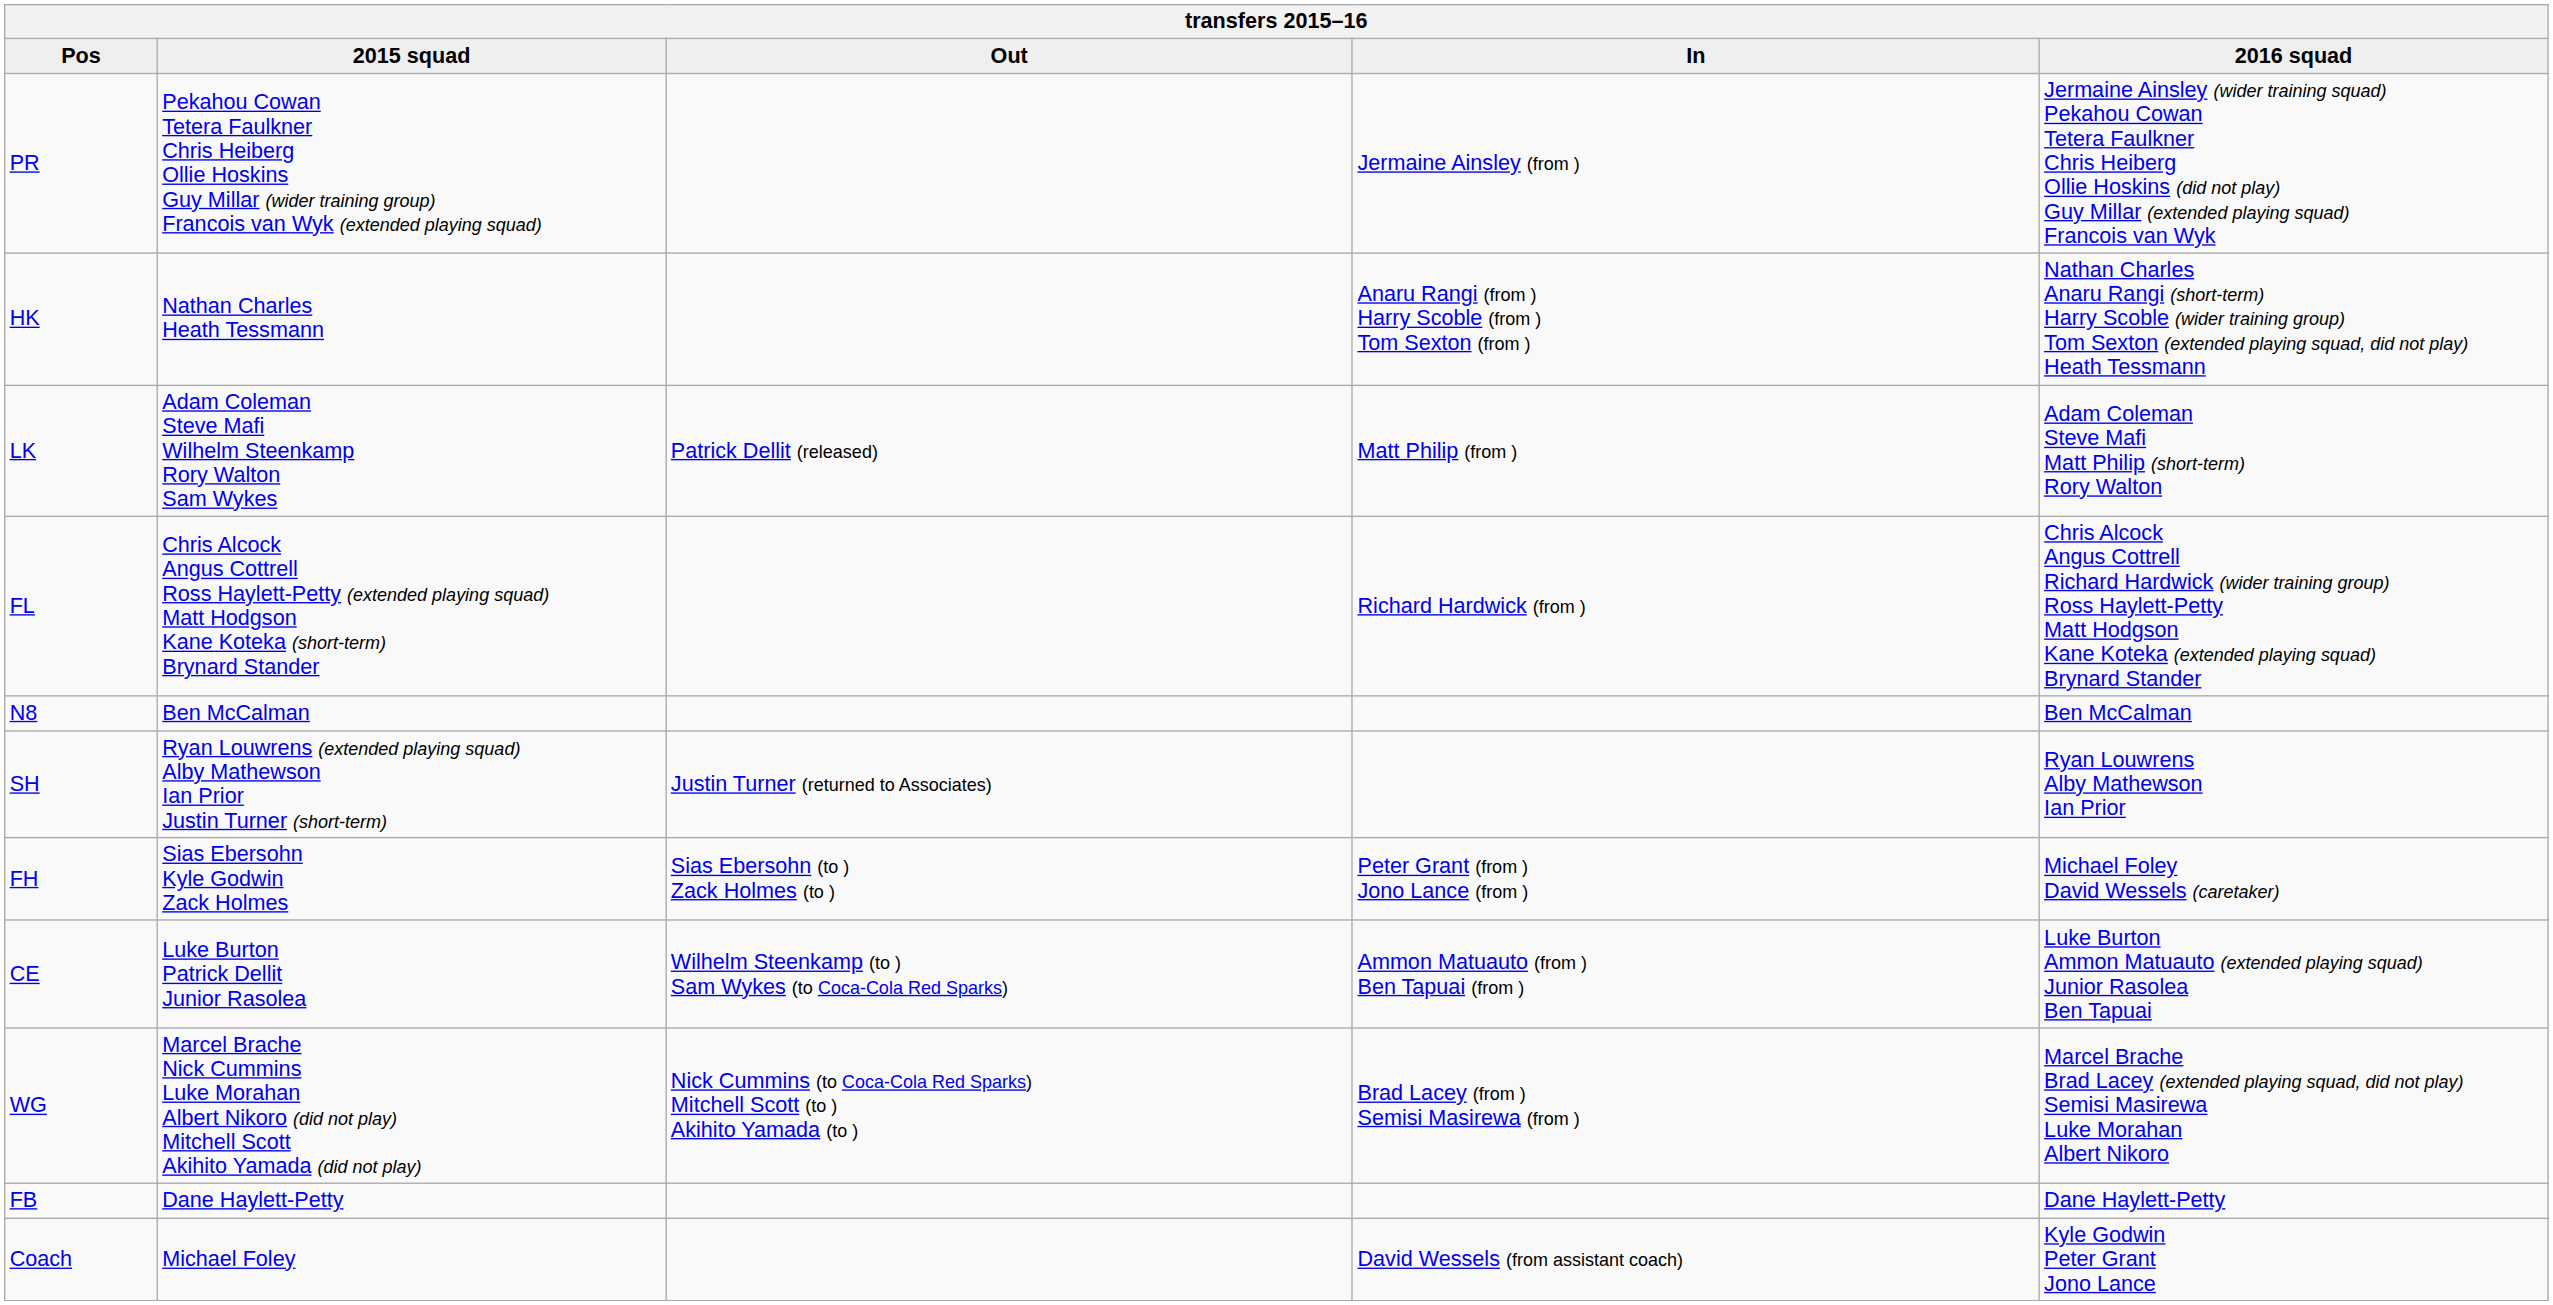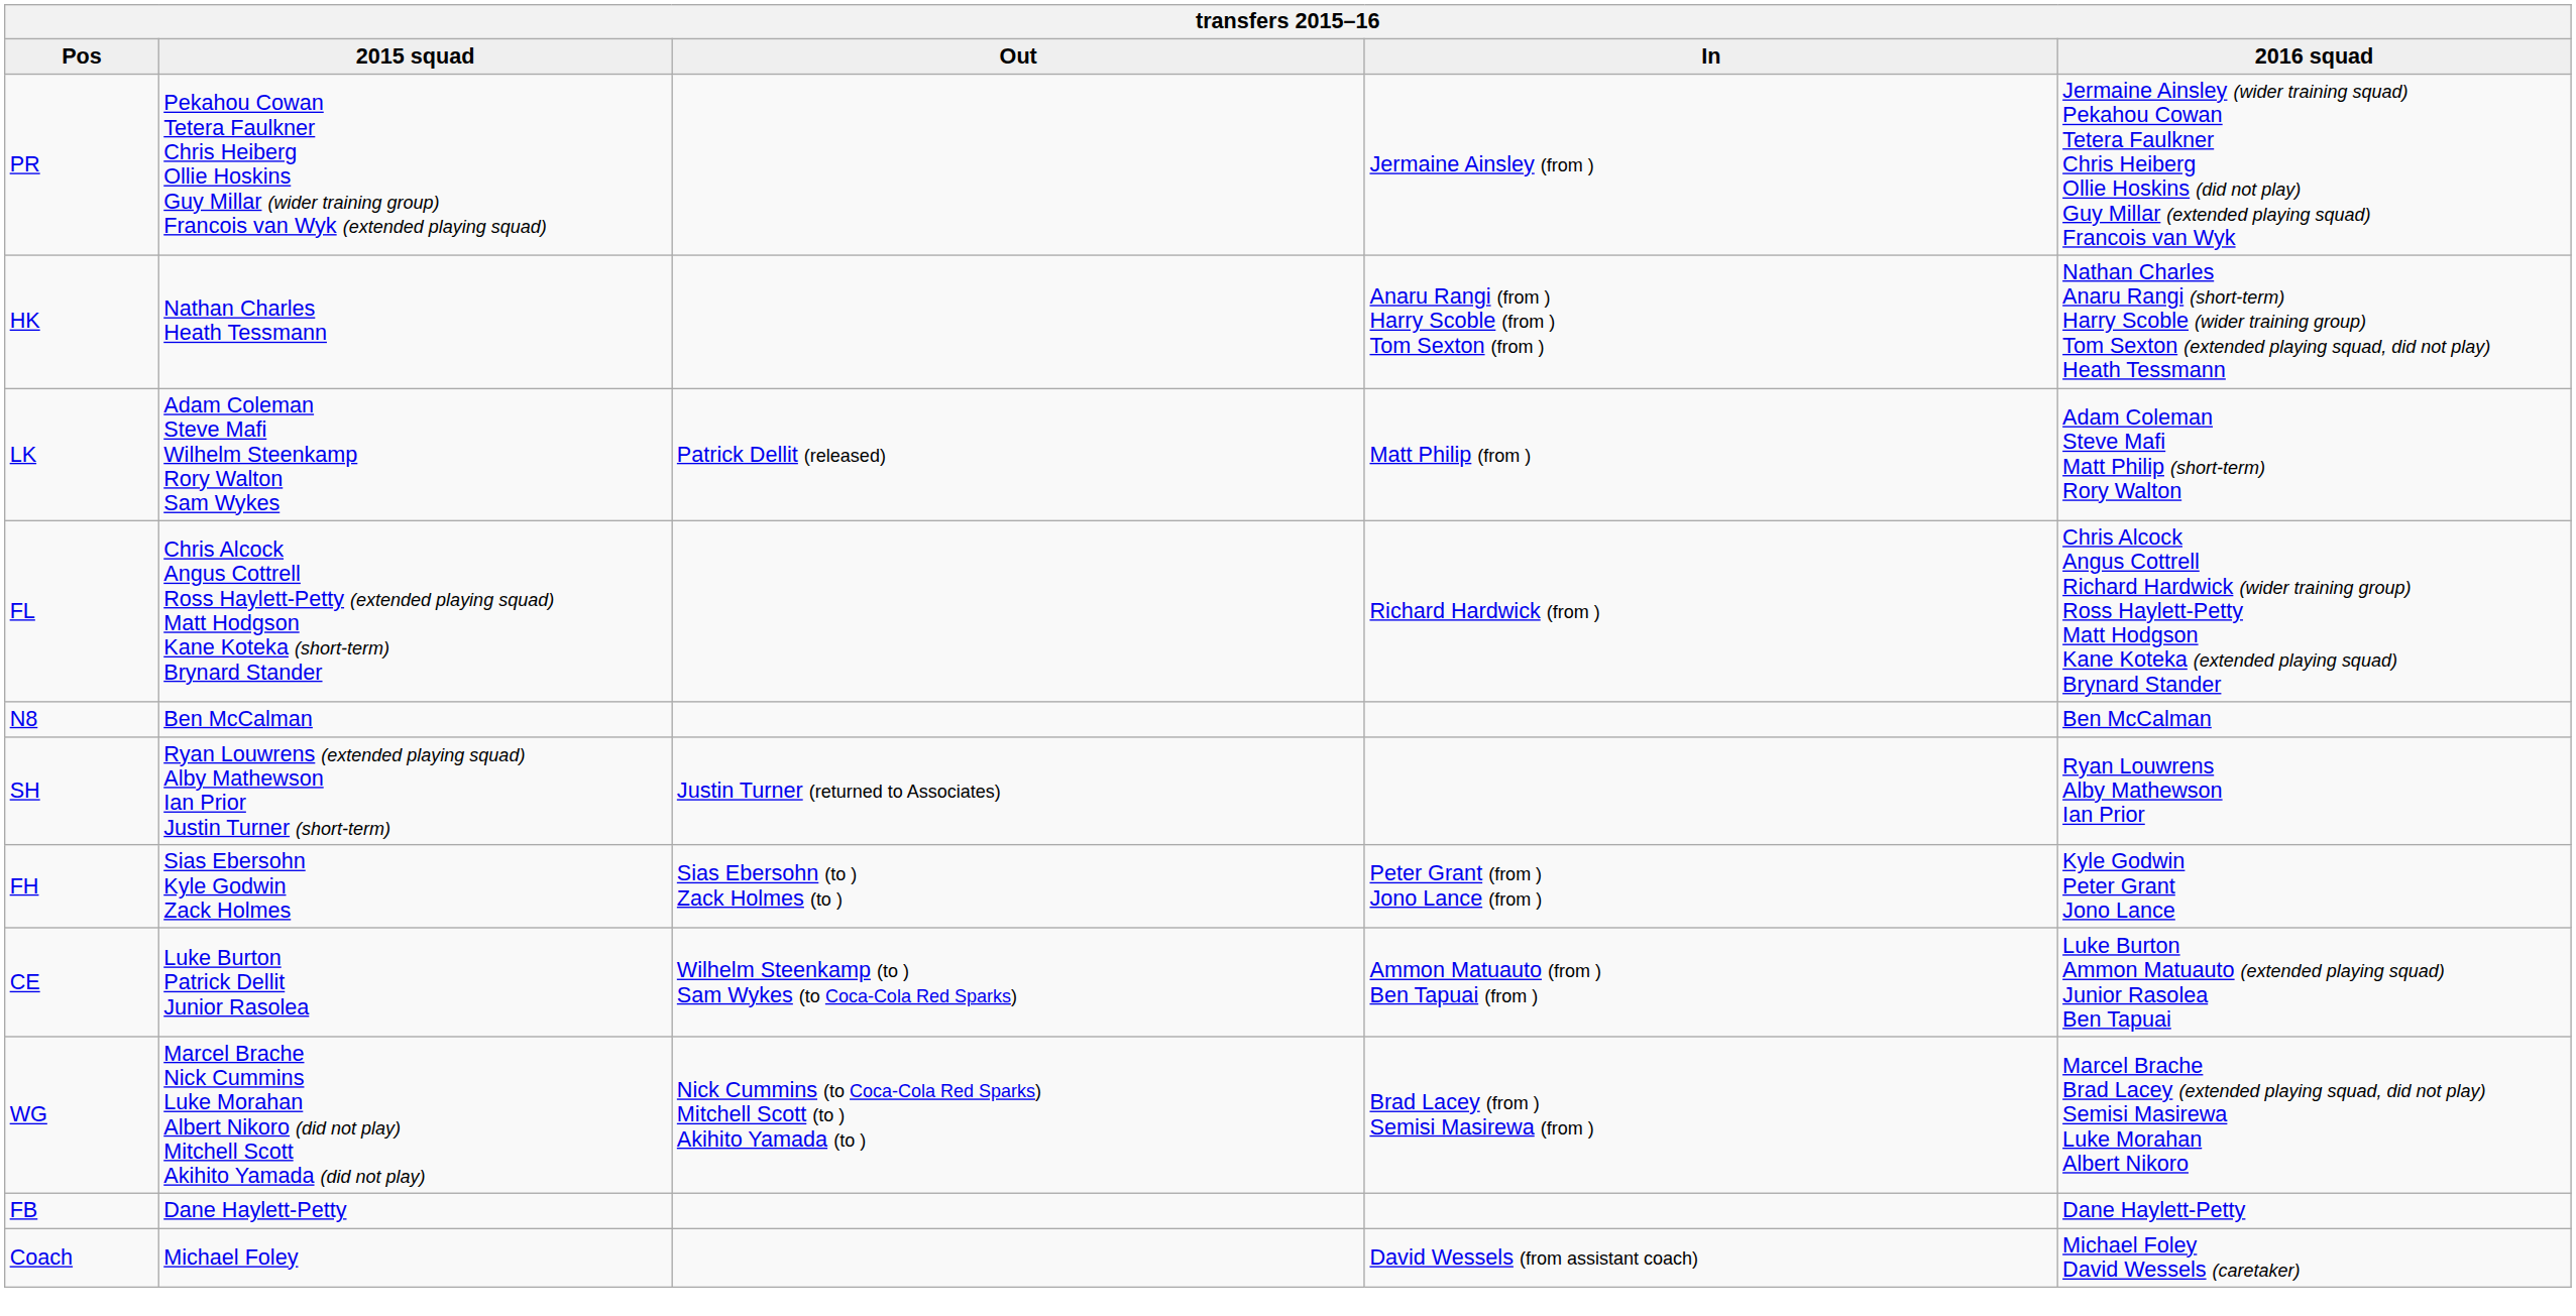FH | 2016 squad: Michael Foley David Wessels (caretaker) -> Kyle Godwin Peter Grant Jono Lance
Coach | 2016 squad: Kyle Godwin Peter Grant Jono Lance -> Michael Foley David Wessels (caretaker)
